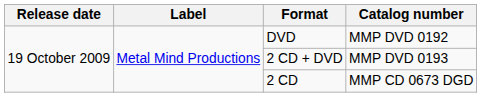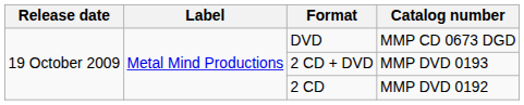DVD | Catalog number: MMP DVD 0192 -> MMP CD 0673 DGD
2 CD | Catalog number: MMP CD 0673 DGD -> MMP DVD 0192
